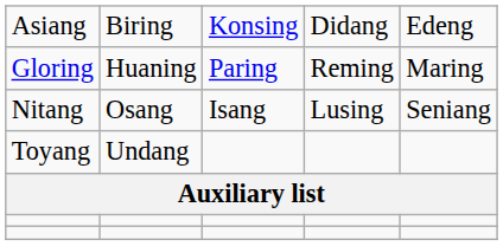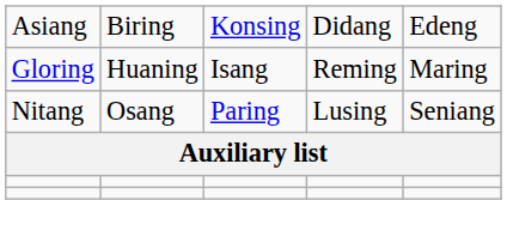Gloring | column 3: Paring -> Isang
Nitang | column 3: Isang -> Paring
- row: Toyang | Undang
